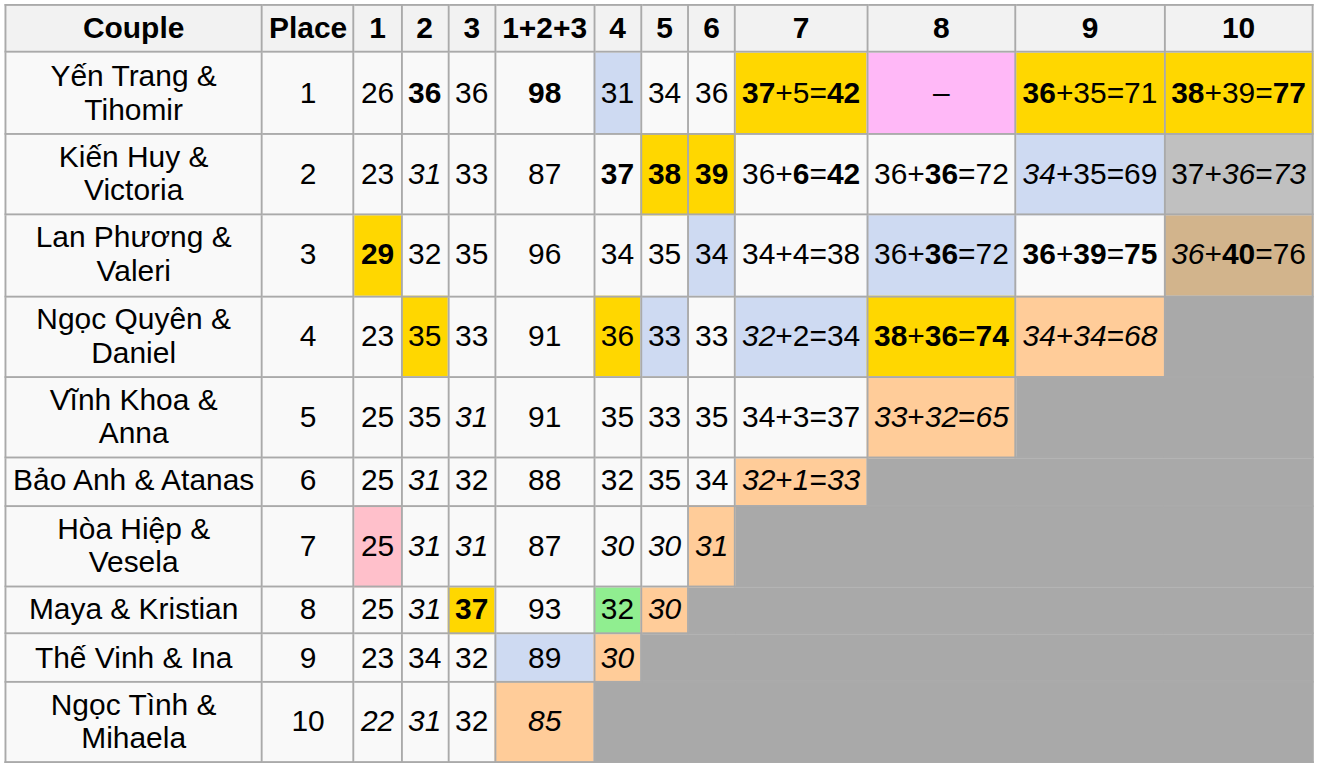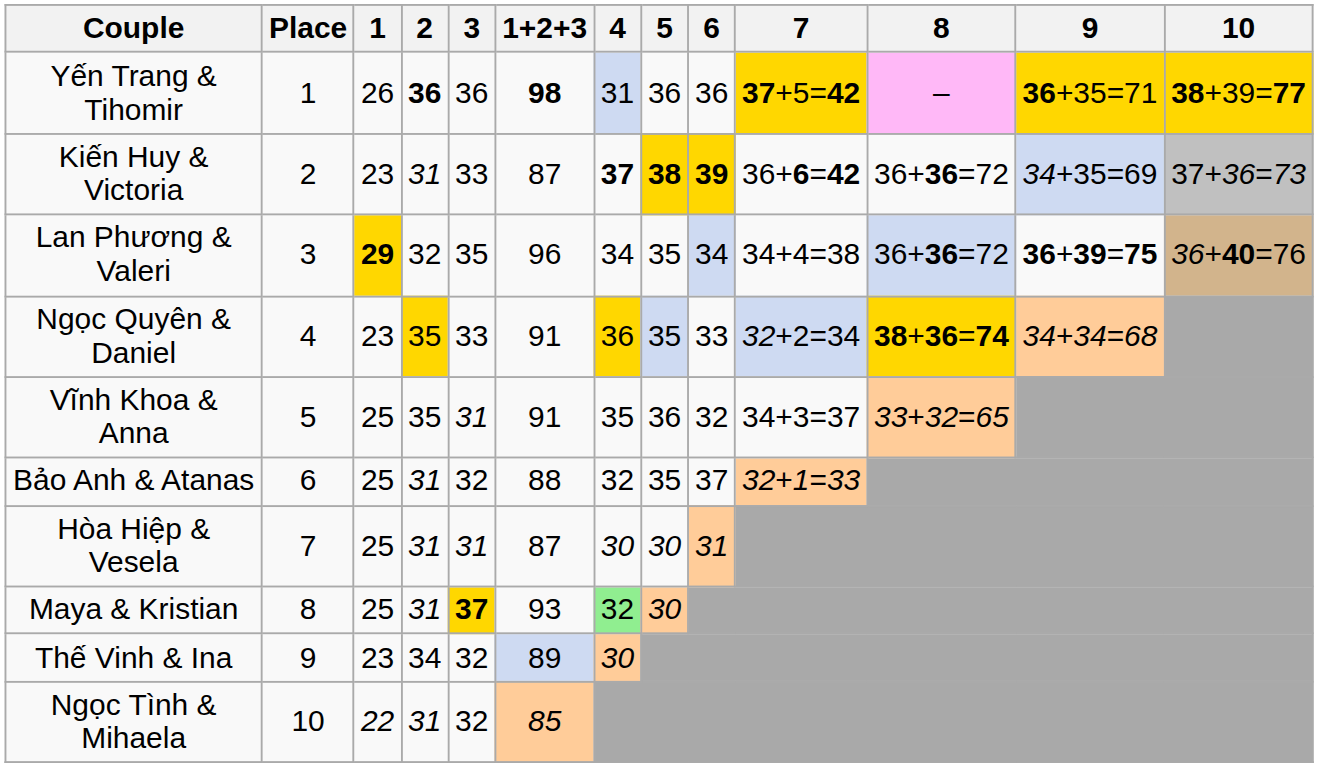Yến Trang & Tihomir | 5: 34 -> 36
Ngọc Quyên & Daniel | 5: 33 -> 35
Vĩnh Khoa & Anna | 5: 33 -> 36
Vĩnh Khoa & Anna | 6: 35 -> 32
Bảo Anh & Atanas | 6: 34 -> 37
Hòa Hiệp & Vesela | 1: pink background -> no background
